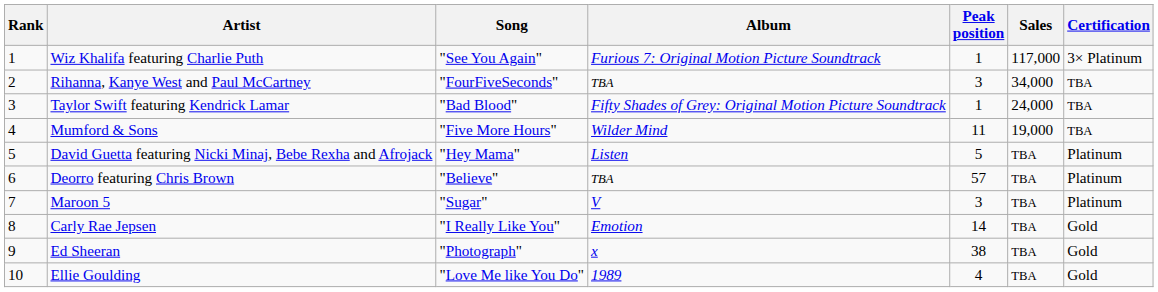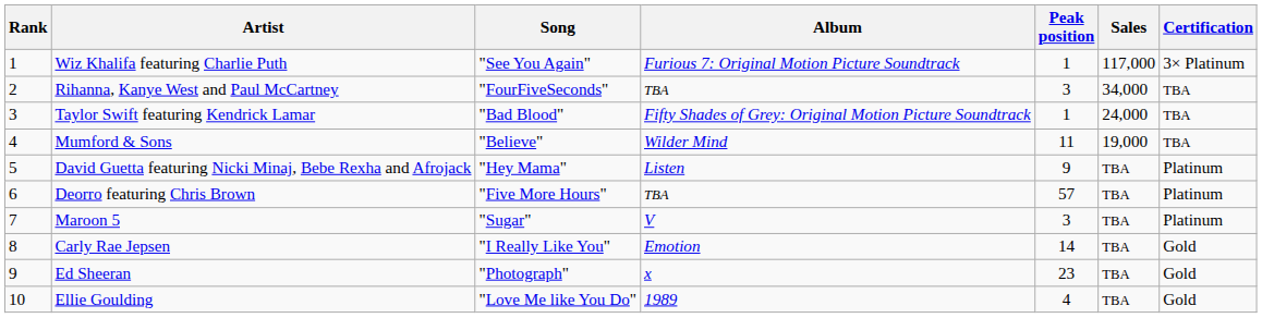Mumford & Sons | Song: "Five More Hours" -> "Believe"
David Guetta featuring Nicki Minaj, Bebe Rexha and Afrojack | Peak position: 5 -> 9
Deorro featuring Chris Brown | Song: "Believe" -> "Five More Hours"
Ed Sheeran | Peak position: 38 -> 23
